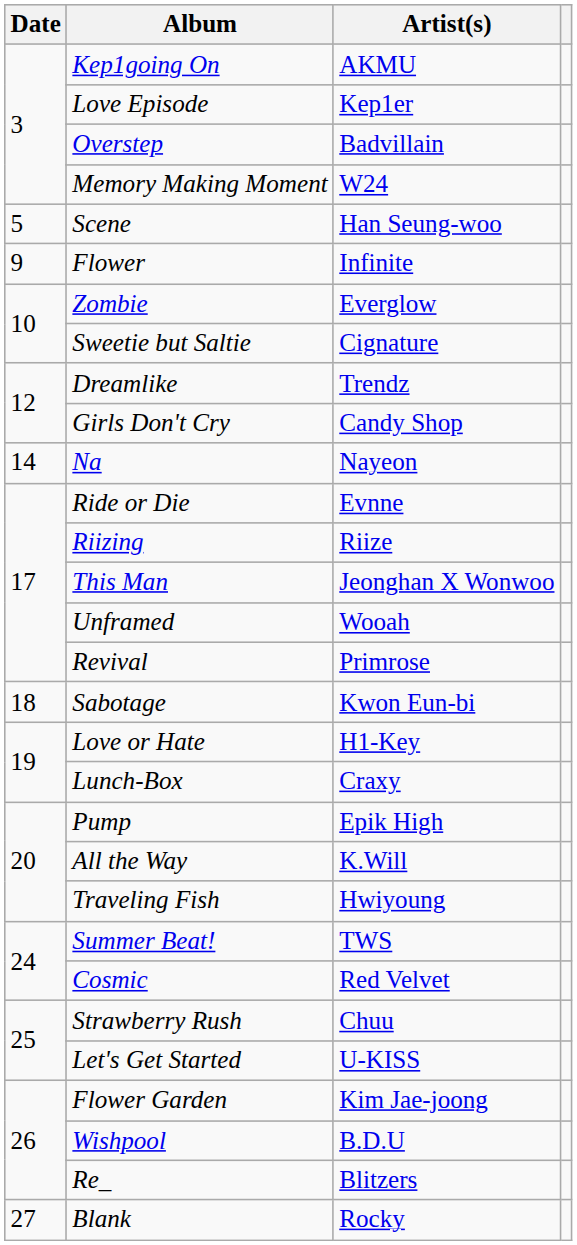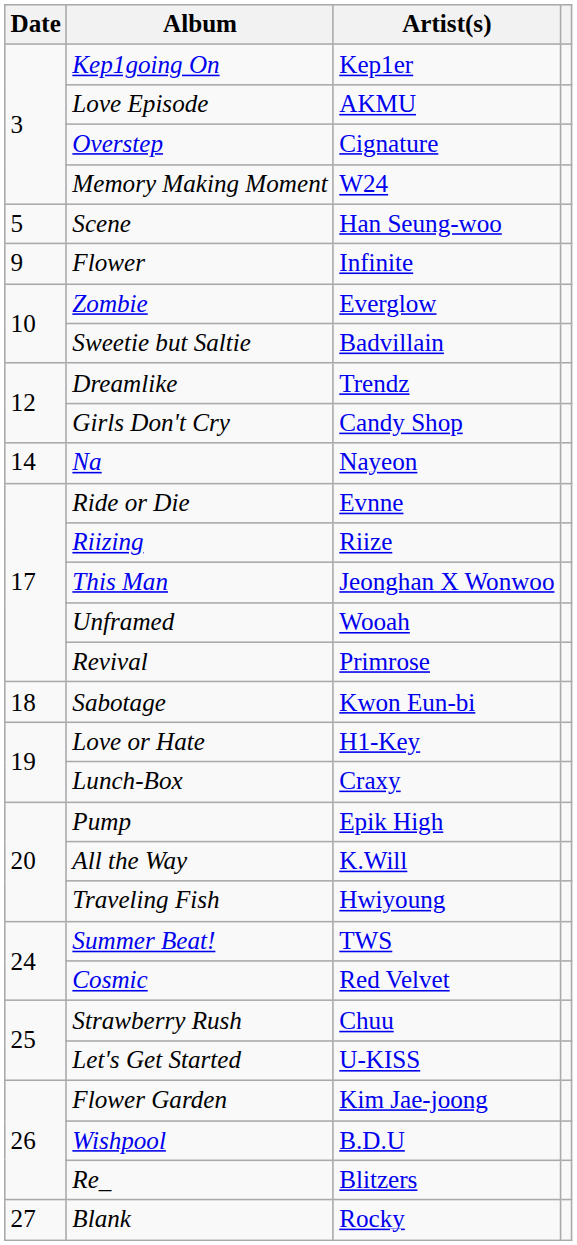Kep1going On | Artist(s): AKMU -> Kep1er
Love Episode | Artist(s): Kep1er -> AKMU
Overstep | Artist(s): Badvillain -> Cignature
Sweetie but Saltie | Artist(s): Cignature -> Badvillain
